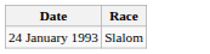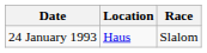+ column: Location | Haus
